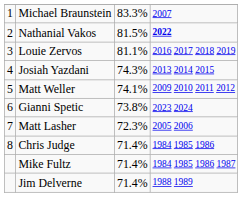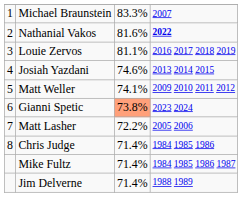Nathanial Vakos | column 3: 81.5% -> 81.6%
Josiah Yazdani | column 3: 74.3% -> 74.6%
Gianni Spetic | column 3: no background -> lightsalmon background
Matt Lasher | column 3: 72.3% -> 72.2%
